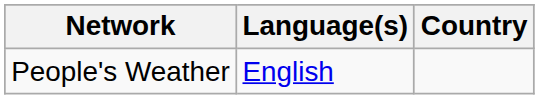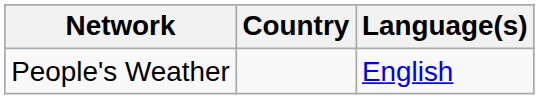columns swapped: Country <-> Language(s)
